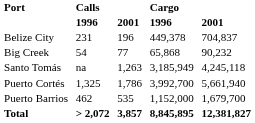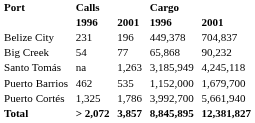rows swapped: Puerto Barrios <-> Puerto Cortés
